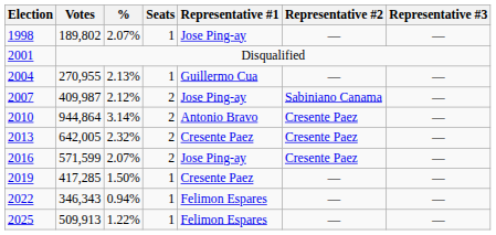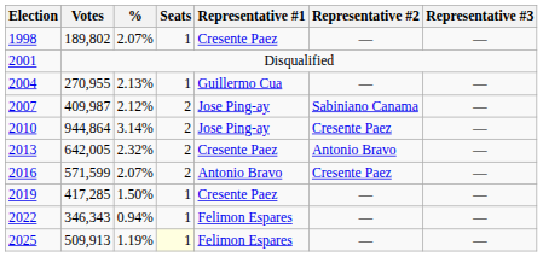1998 | Representative #1: Jose Ping-ay -> Cresente Paez
2010 | Representative #1: Antonio Bravo -> Jose Ping-ay
2013 | Representative #2: Cresente Paez -> Antonio Bravo
2016 | Representative #1: Jose Ping-ay -> Antonio Bravo
2025 | %: 1.22% -> 1.19%
2025 | Seats: no background -> lightyellow background
